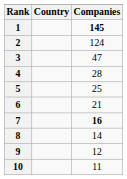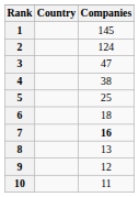1 | Companies: bold -> normal
4 | Companies: 28 -> 38
6 | Companies: 21 -> 18
8 | Companies: 14 -> 13
